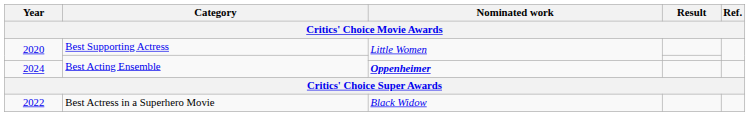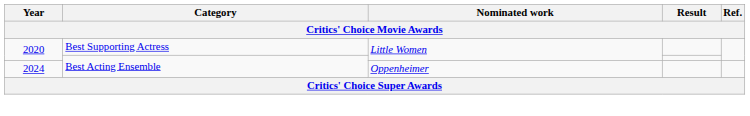2024 | Nominated work: bold -> normal
- row: 2022 | Best Actress in a Superhero Movie | Black Widow
